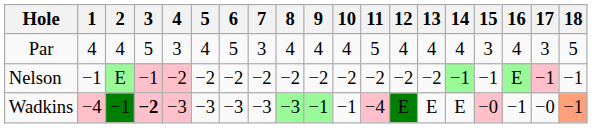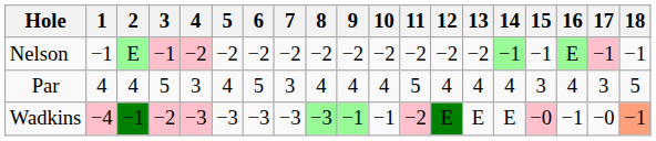rows swapped: Par <-> Nelson
Wadkins | 3: bold -> normal
Wadkins | 11: −4 -> −2
